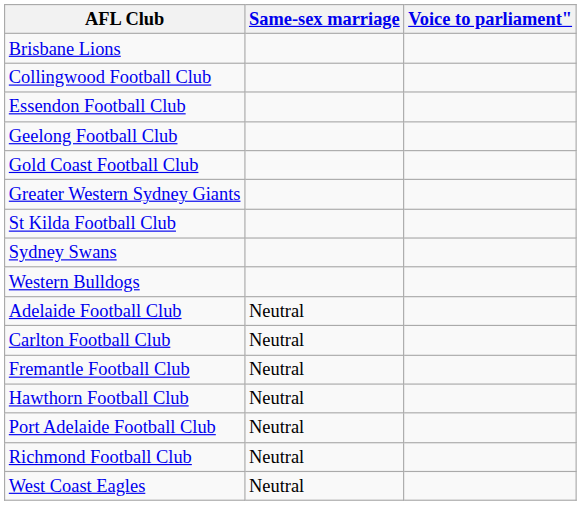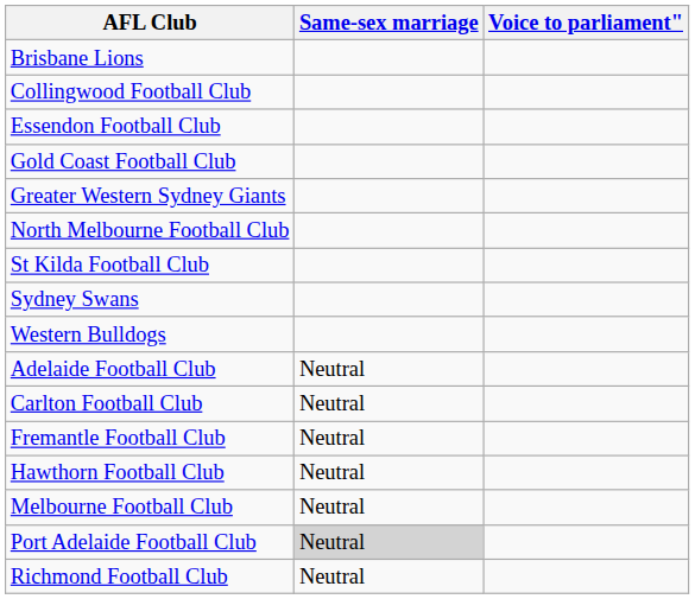- row: Geelong Football Club
+ row: North Melbourne Football Club
+ row: Melbourne Football Club | Neutral
Port Adelaide Football Club | Same-sex marriage: no background -> lightgrey background
- row: West Coast Eagles | Neutral
